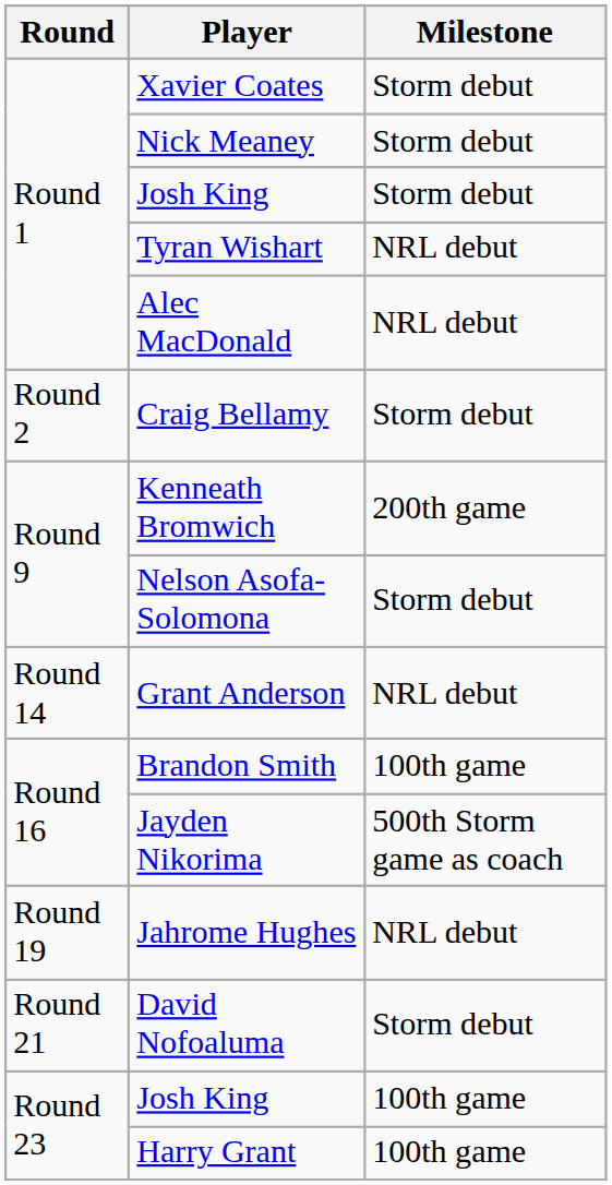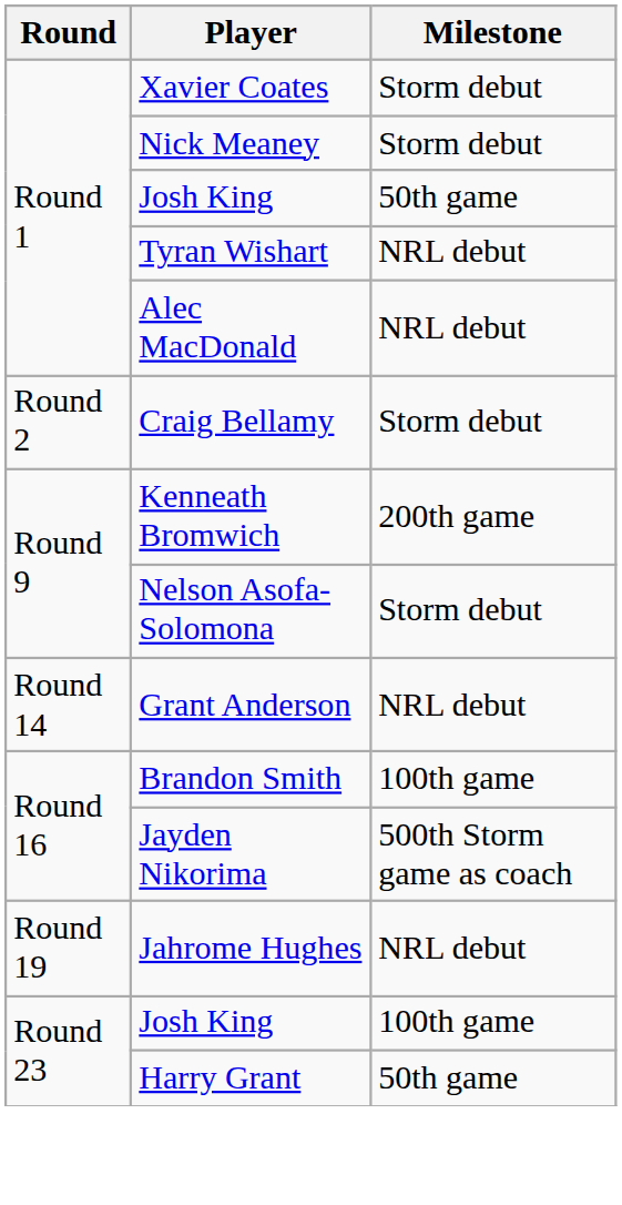Round 1 / Josh King | Milestone: Storm debut -> 50th game
- row: Round 21 | David Nofoaluma | Storm debut
Harry Grant | Milestone: 100th game -> 50th game
